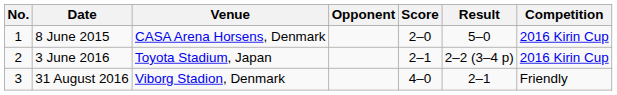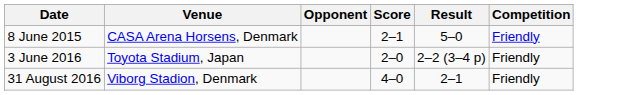- column: No. | 1 | 2 | 3
8 June 2015 | Score: 2–0 -> 2–1
8 June 2015 | Competition: 2016 Kirin Cup -> Friendly
3 June 2016 | Score: 2–1 -> 2–0
3 June 2016 | Competition: 2016 Kirin Cup -> Friendly
